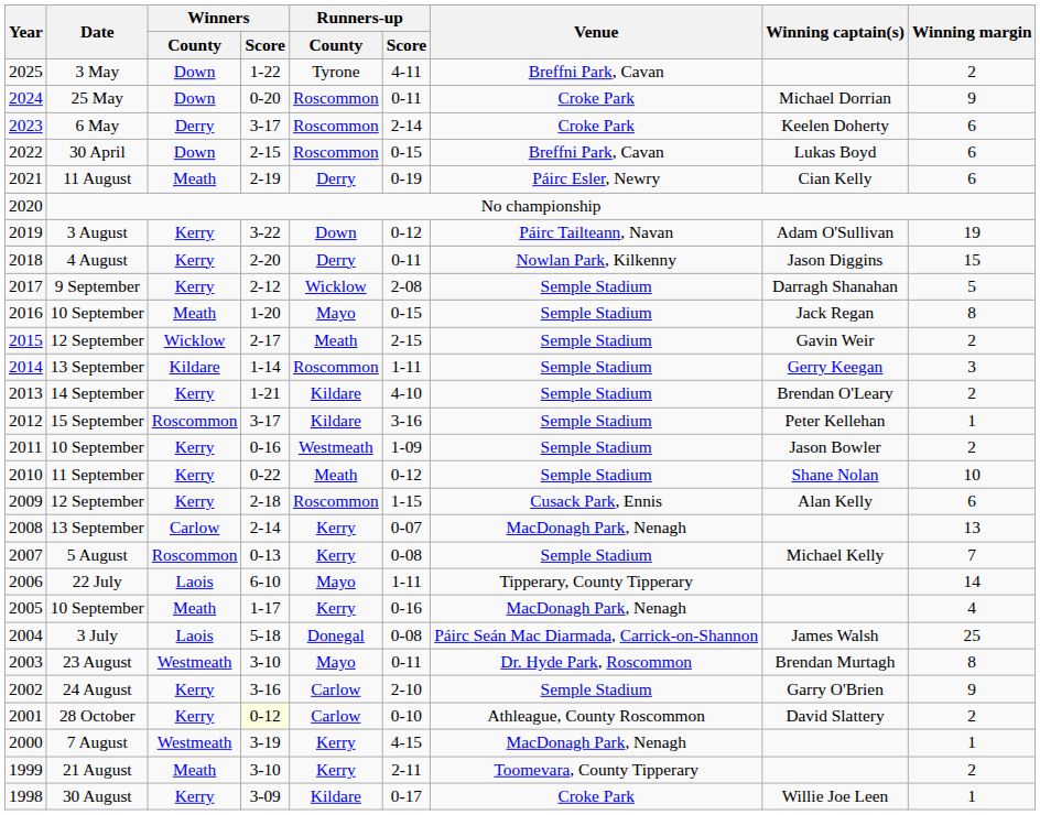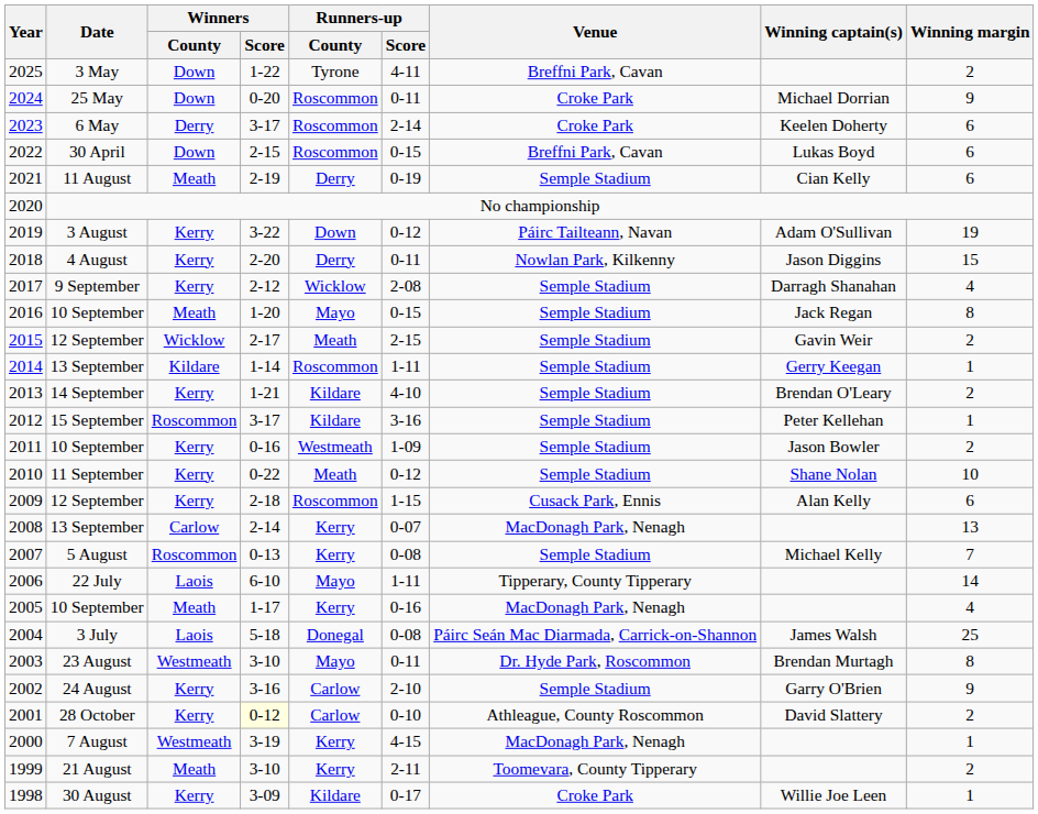2021 | Venue: Páirc Esler, Newry -> Semple Stadium
2017 | Winning margin: 5 -> 4
2014 | Winning margin: 3 -> 1
